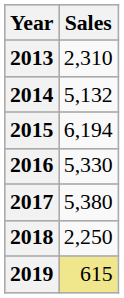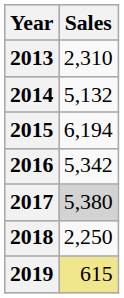2016 | Sales: 5,330 -> 5,342
2017 | Sales: no background -> lightgrey background
